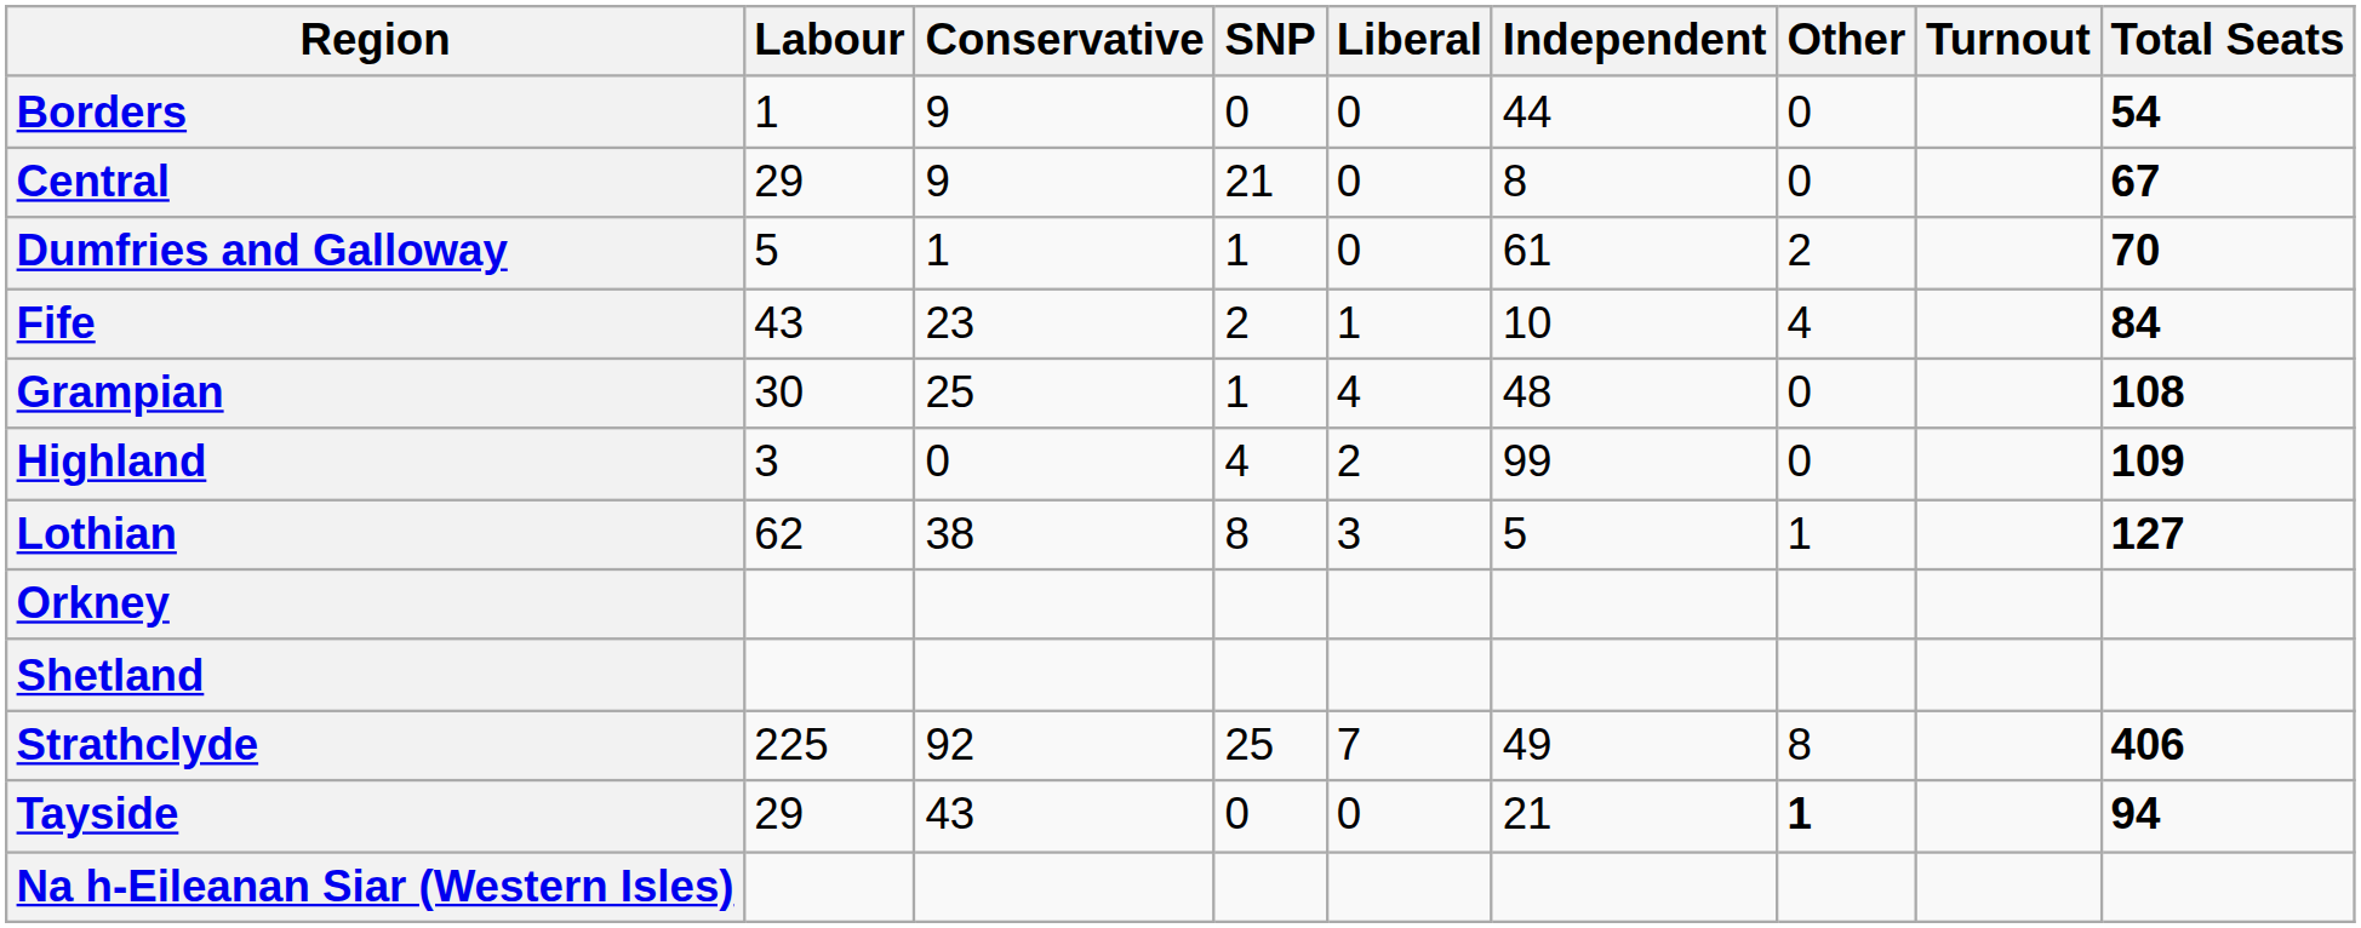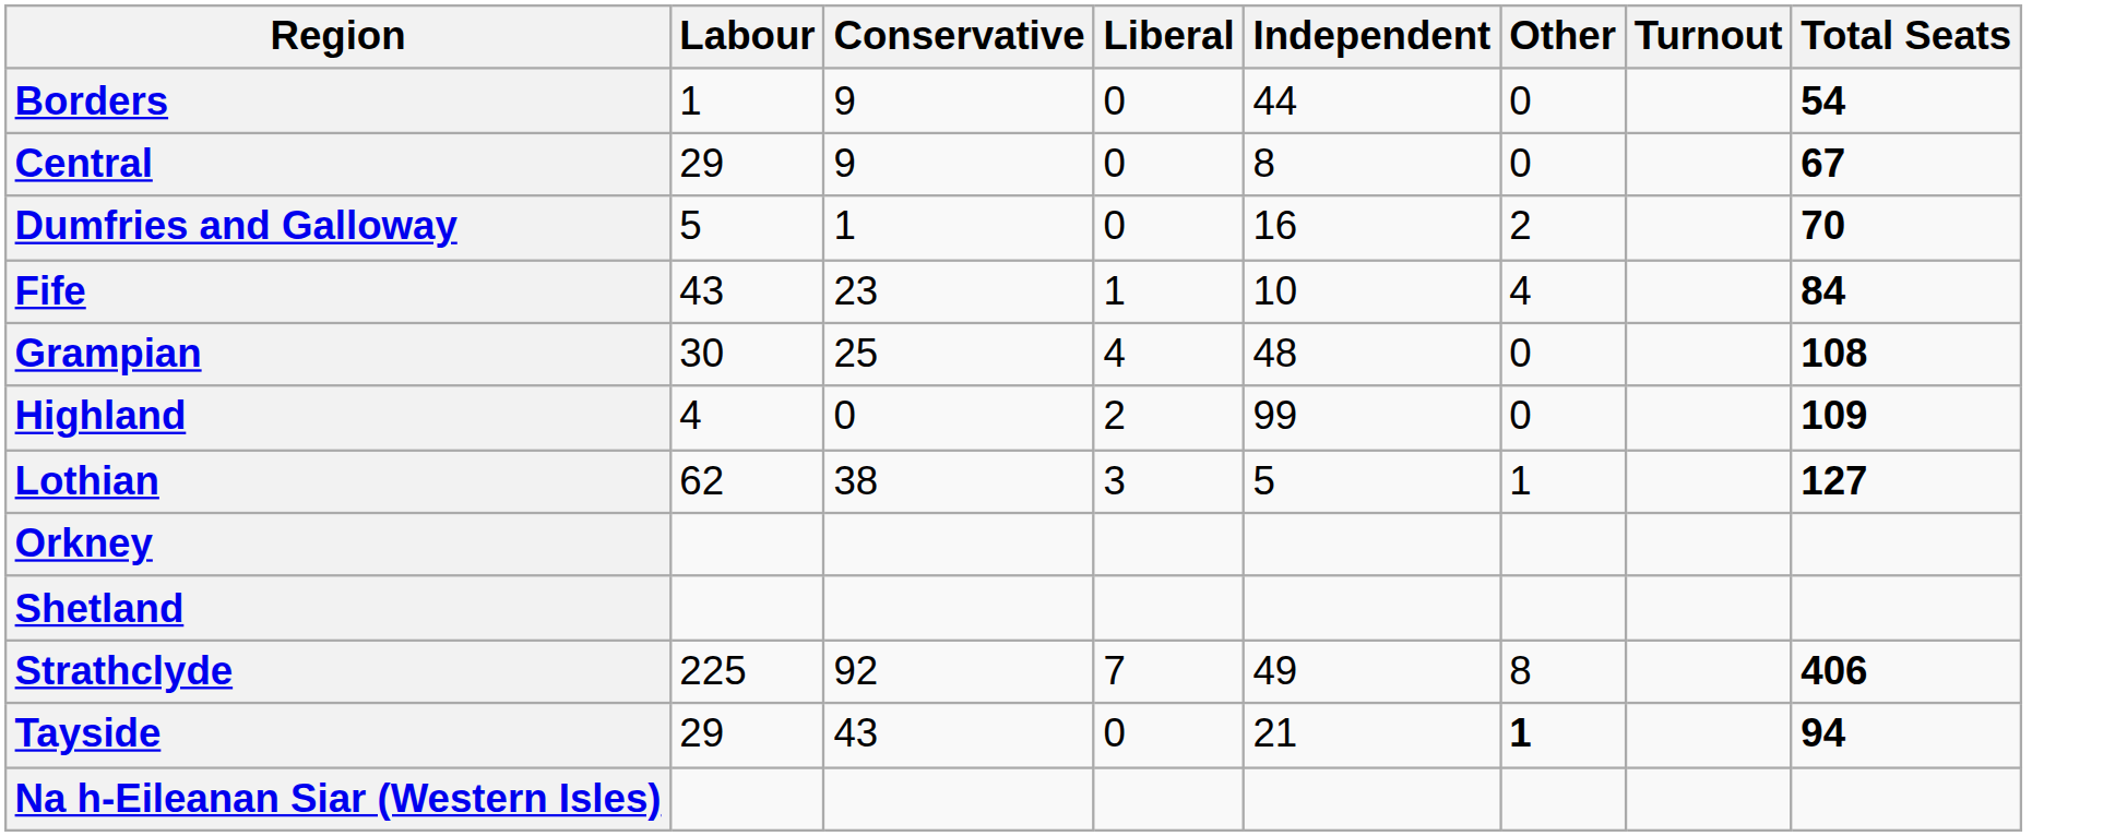- column: SNP | 0 | 21 | 1 | 2 | 1 | 4 | 8 | 25 | 0
Dumfries and Galloway | Independent: 61 -> 16
Highland | Labour: 3 -> 4
